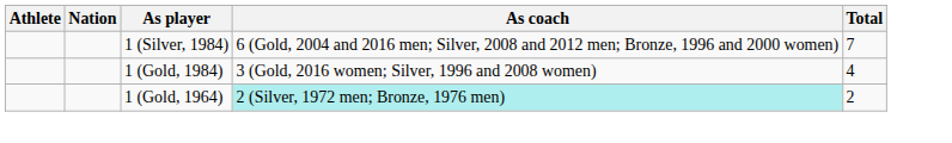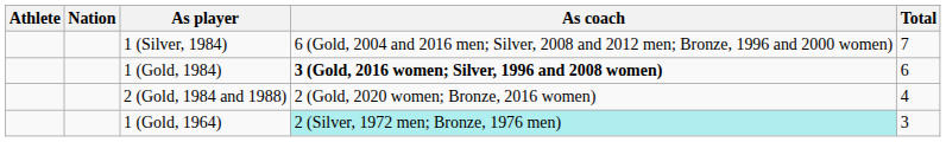1 (Gold, 1984) | As coach: normal -> bold
1 (Gold, 1984) | Total: 4 -> 6
+ row: 2 (Gold, 1984 and 1988) | 2 (Gold, 2020 women; Bronze, 2016 women) | 4
1 (Gold, 1964) | Total: 2 -> 3
